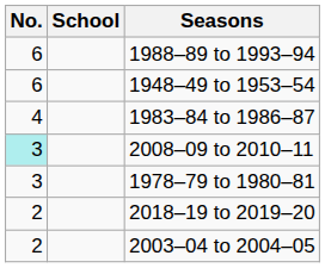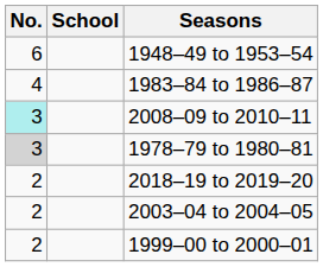- row: 6 | 1988–89 to 1993–94
1978–79 to 1980–81 | No.: no background -> lightgrey background
+ row: 2 | 1999–00 to 2000–01
